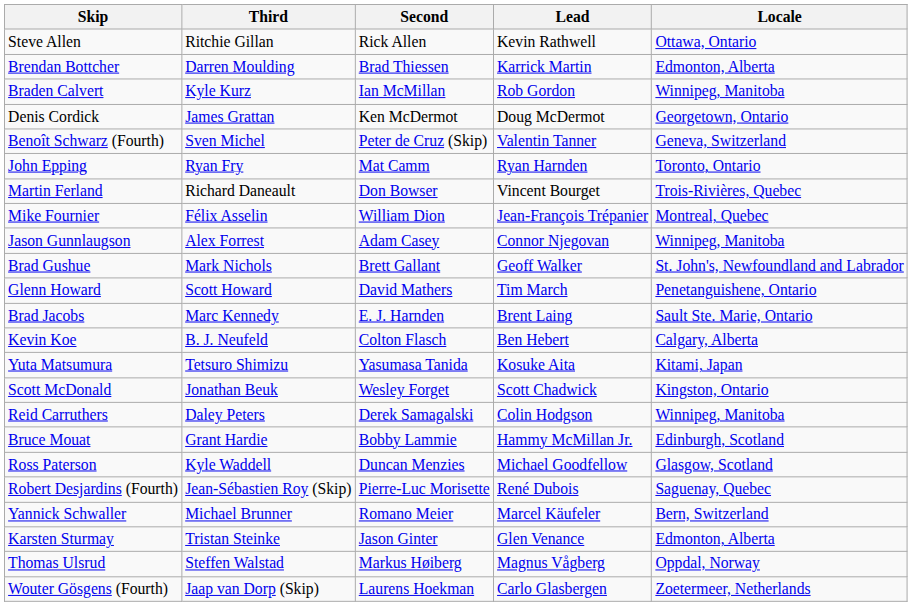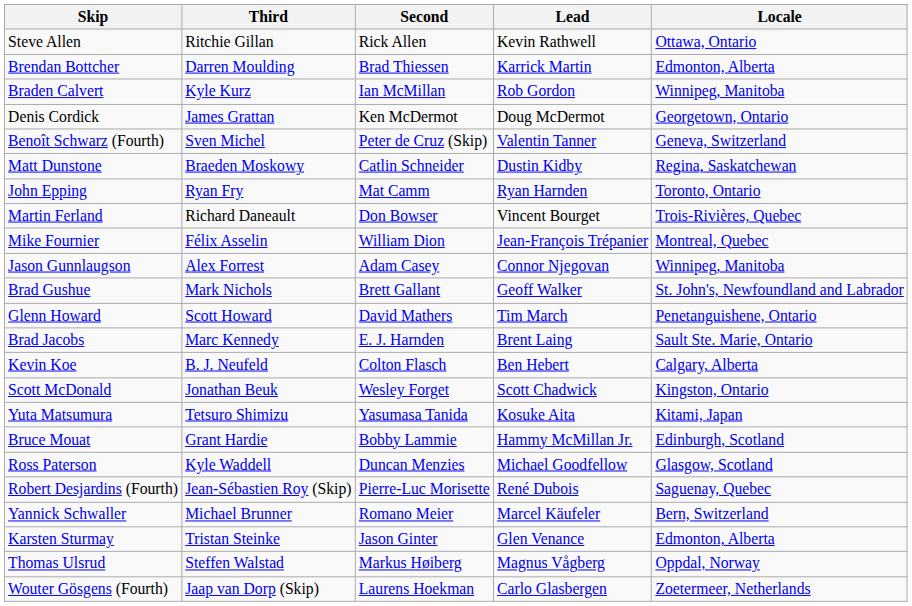+ row: Matt Dunstone | Braeden Moskowy | Catlin Schneider | Dustin Kidby | Regina, Saskatchewan
rows swapped: Yuta Matsumura <-> Scott McDonald
- row: Reid Carruthers | Daley Peters | Derek Samagalski | Colin Hodgson | Winnipeg, Manitoba
